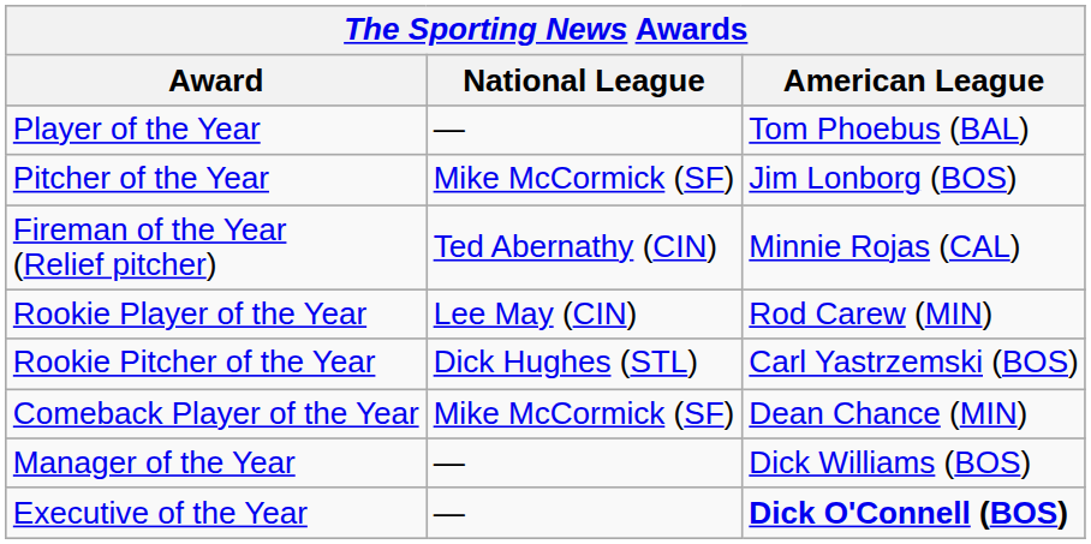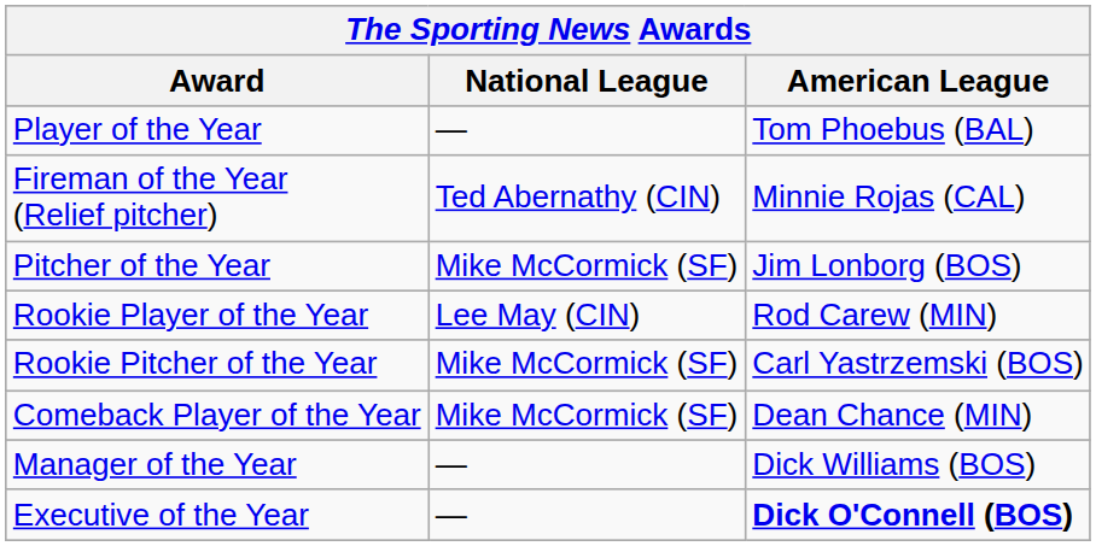rows swapped: Pitcher of the Year <-> Fireman of the Year (Relief pitcher)
Rookie Pitcher of the Year | National League: Dick Hughes (STL) -> Mike McCormick (SF)
